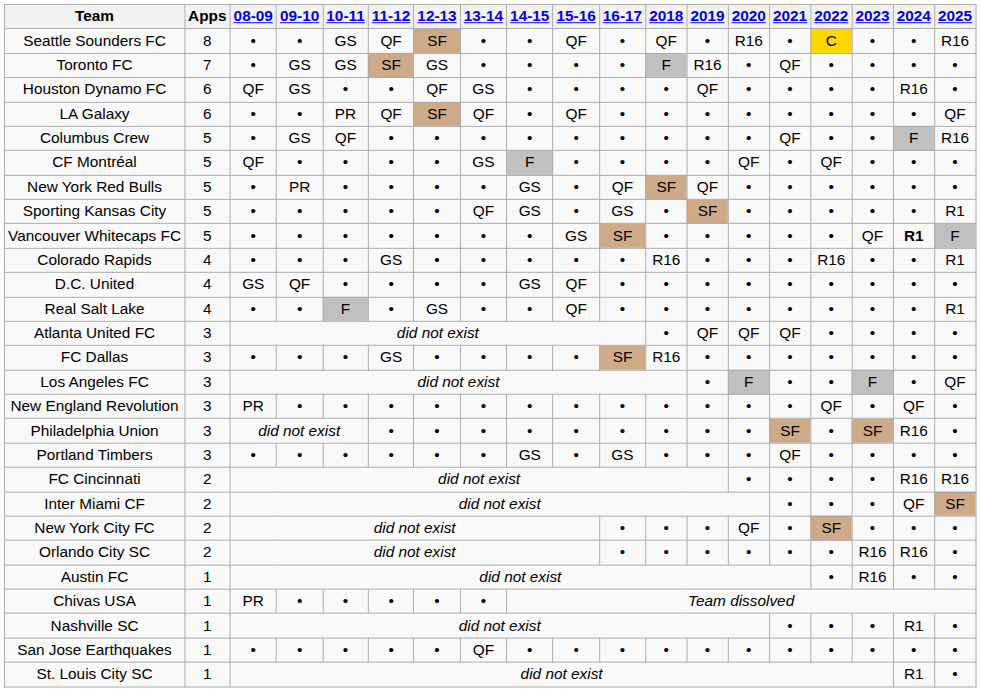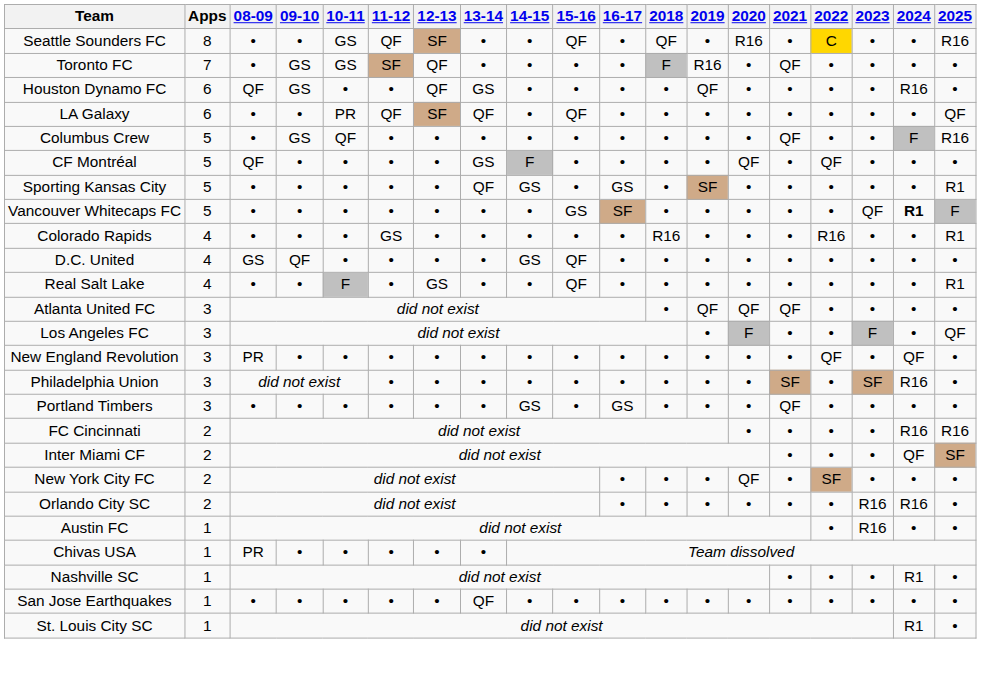Toronto FC | 12-13: GS -> QF
- row: New York Red Bulls | 5 | • | PR | • | • | • | • | GS | • | QF | SF | QF | • | • | • | • | • | •
- row: FC Dallas | 3 | • | • | • | GS | • | • | • | • | SF | R16 | • | • | • | • | • | • | •
